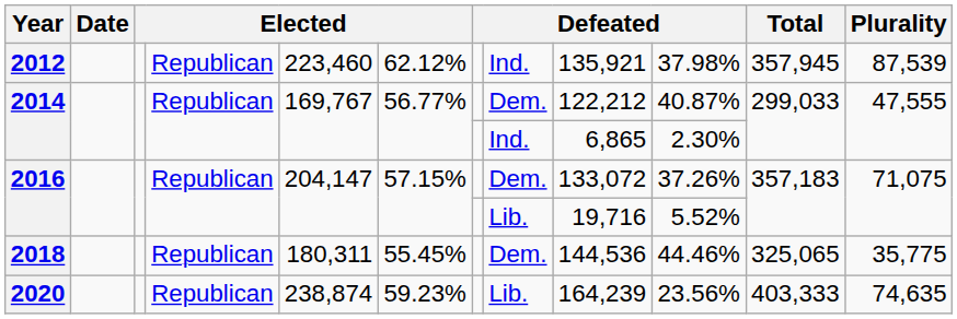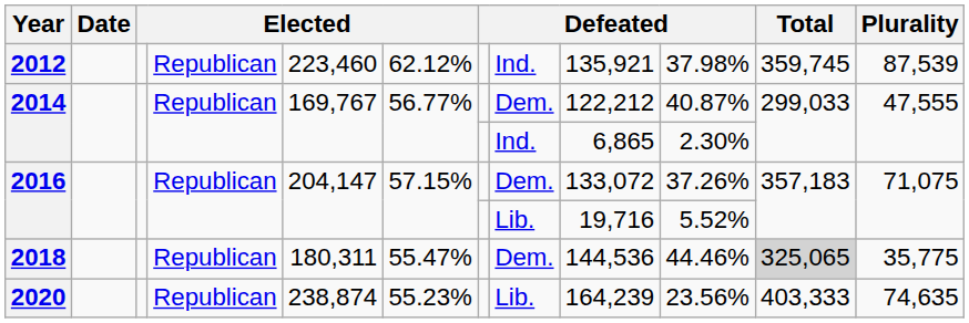2012 | Total: 357,945 -> 359,745
2018 | column 6: 55.45% -> 55.47%
2018 | Total: no background -> lightgrey background
2020 | column 6: 59.23% -> 55.23%
